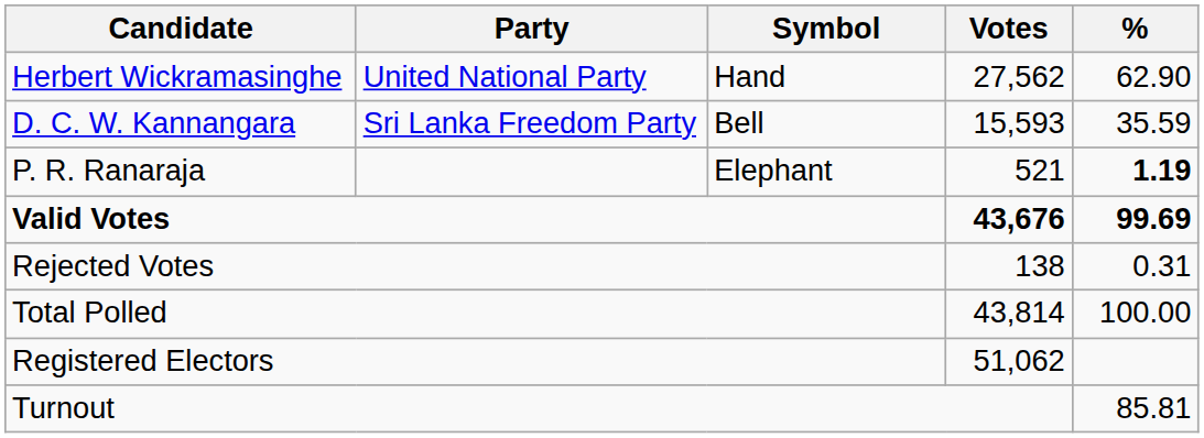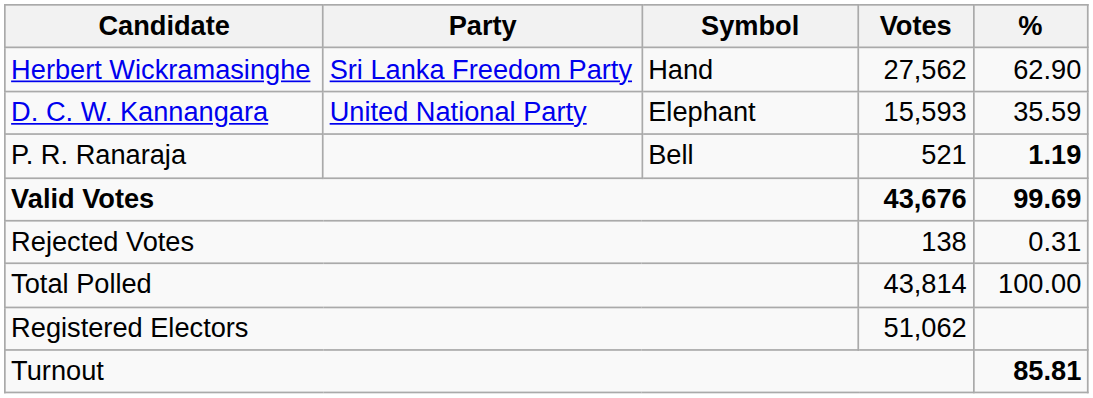Herbert Wickramasinghe | Party: United National Party -> Sri Lanka Freedom Party
D. C. W. Kannangara | Party: Sri Lanka Freedom Party -> United National Party
D. C. W. Kannangara | Symbol: Bell -> Elephant
P. R. Ranaraja | Symbol: Elephant -> Bell
Turnout | %: normal -> bold
